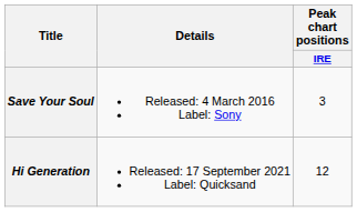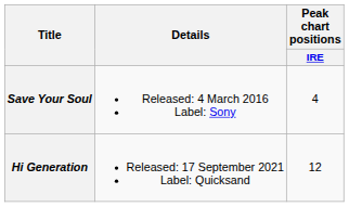Save Your Soul | Peak chart positions / IRE: 3 -> 4
